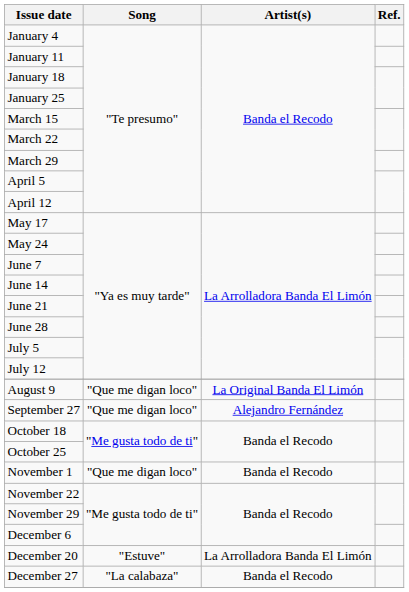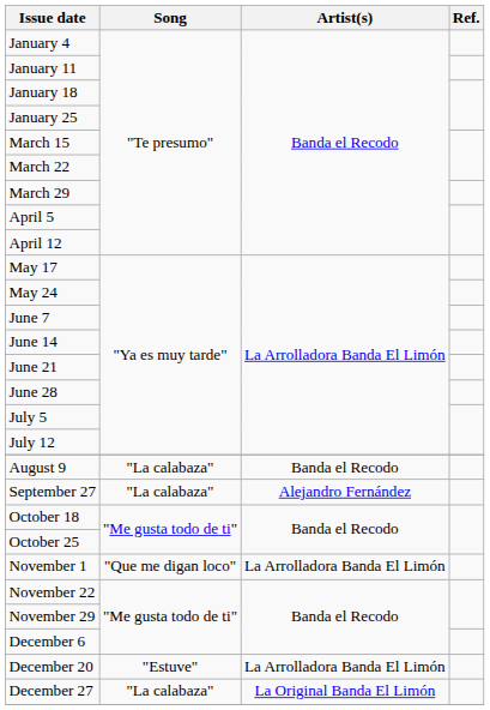August 9 | Song: "Que me digan loco" -> "La calabaza"
August 9 | Artist(s): La Original Banda El Limón -> Banda el Recodo
September 27 | Song: "Que me digan loco" -> "La calabaza"
November 1 | Artist(s): Banda el Recodo -> La Arrolladora Banda El Limón
December 27 | Artist(s): Banda el Recodo -> La Original Banda El Limón
